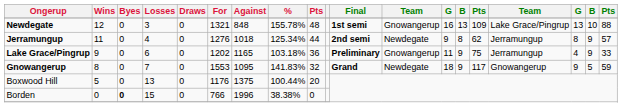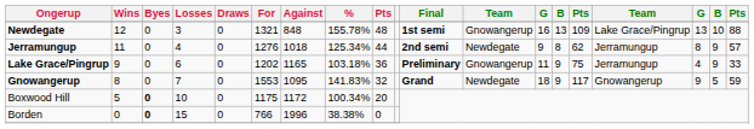Boxwood Hill | Byes: normal -> bold
Boxwood Hill | Losses: 13 -> 10
Boxwood Hill | For: 1176 -> 1175
Boxwood Hill | Against: 1375 -> 1172
Boxwood Hill | %: 100.44% -> 100.34%
